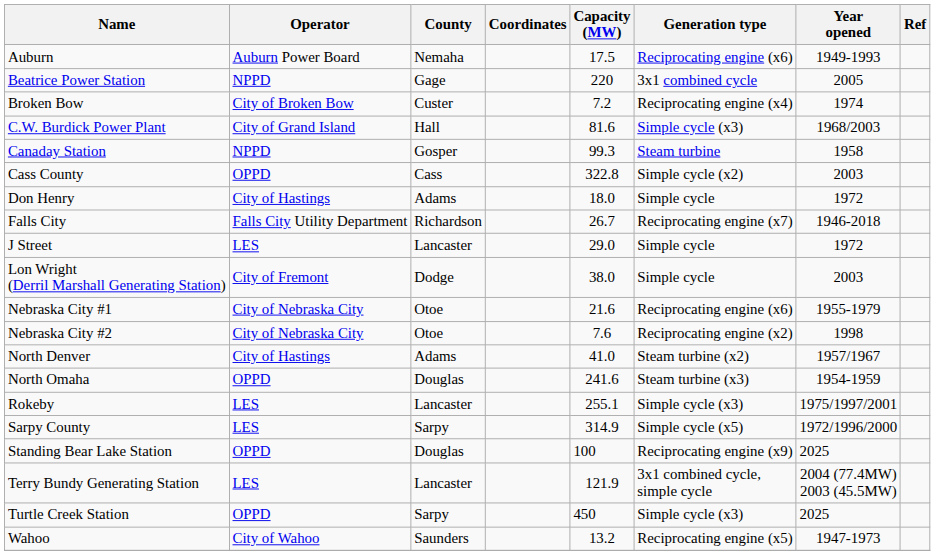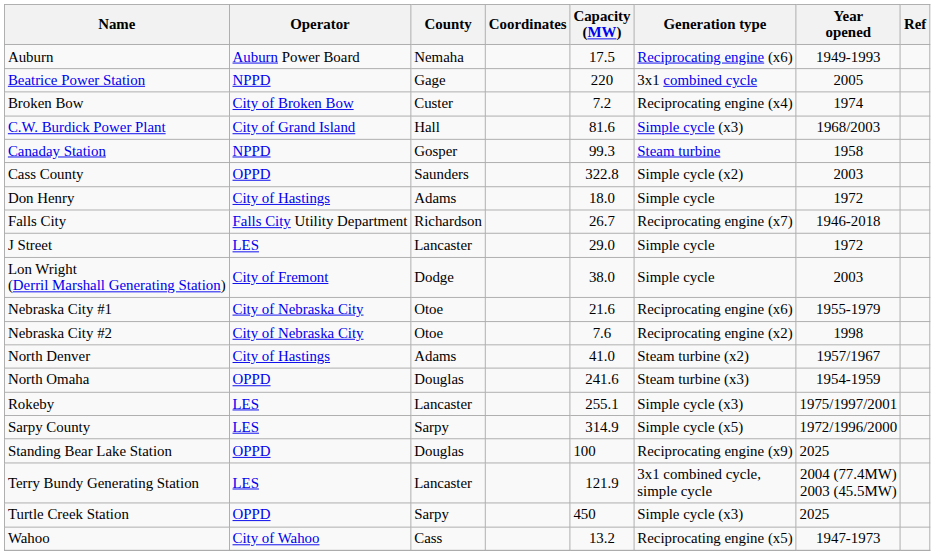Cass County | County: Cass -> Saunders
Wahoo | County: Saunders -> Cass
